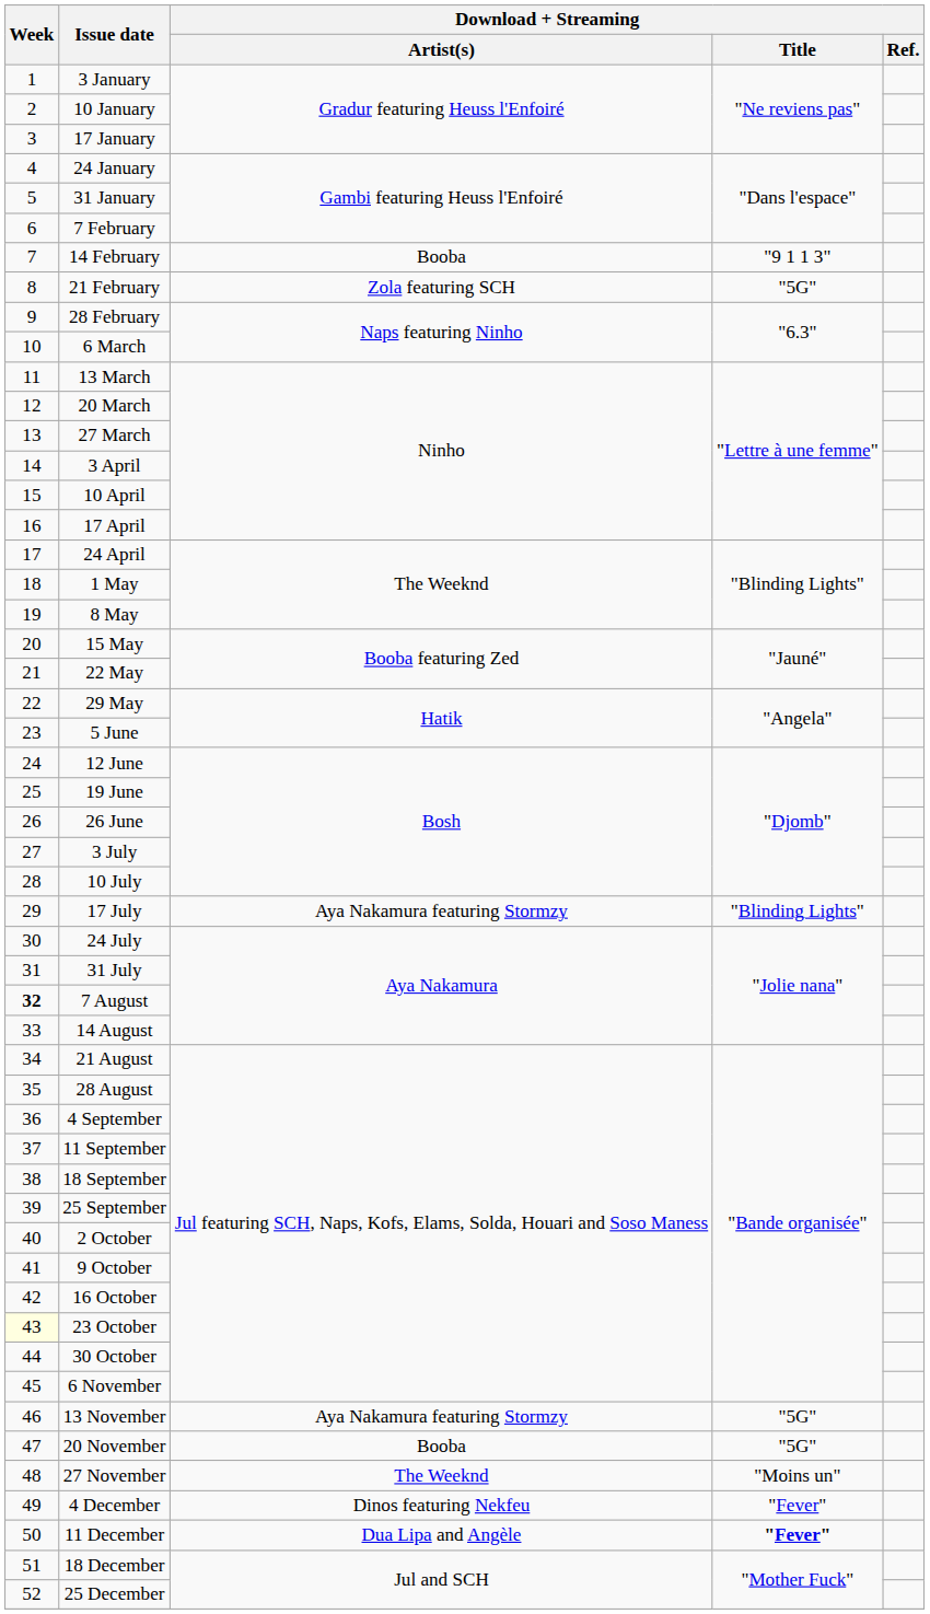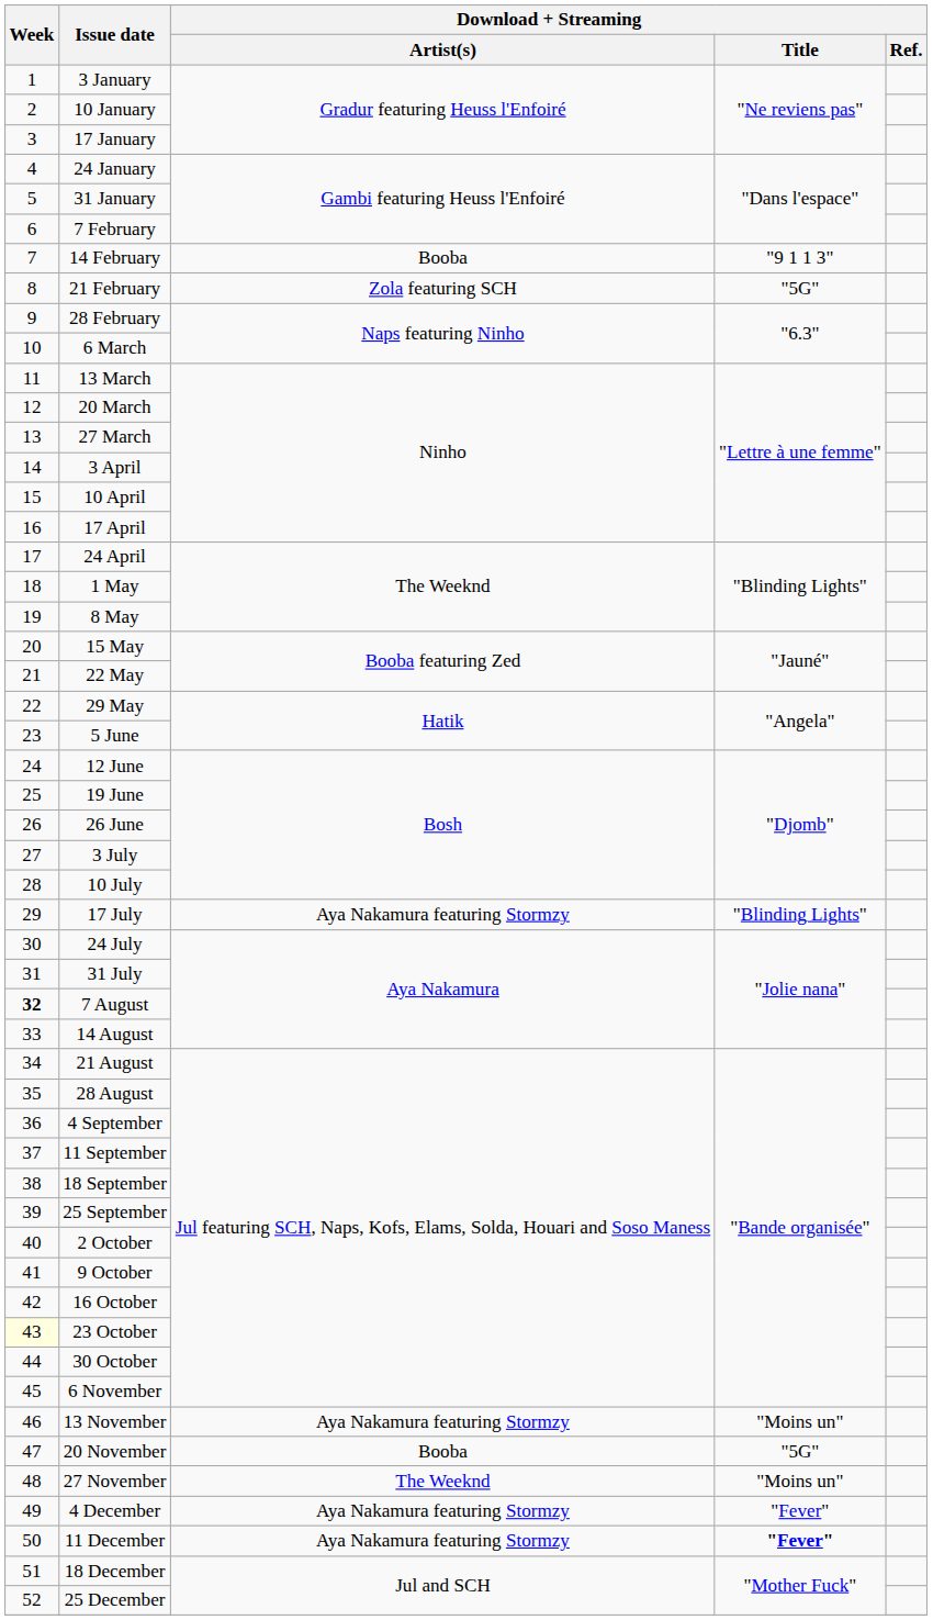13 November | Download + Streaming / Title: "5G" -> "Moins un"
4 December | Download + Streaming / Artist(s): Dinos featuring Nekfeu -> Aya Nakamura featuring Stormzy
11 December | Download + Streaming / Artist(s): Dua Lipa and Angèle -> Aya Nakamura featuring Stormzy
